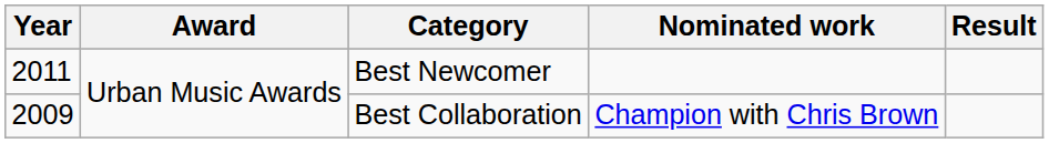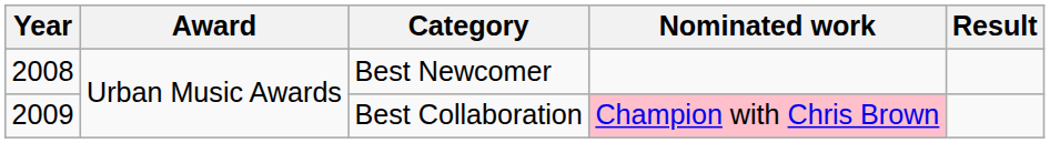Best Newcomer | Year: 2011 -> 2008
Best Collaboration | Nominated work: no background -> pink background
